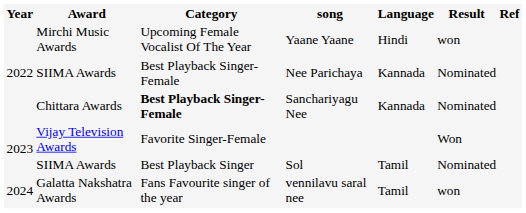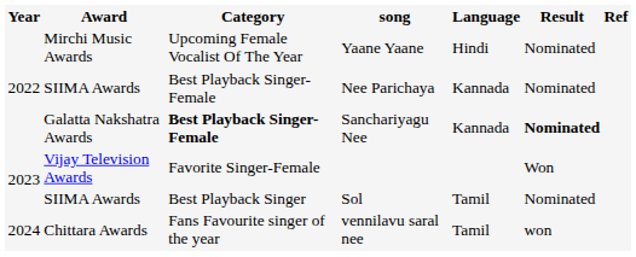Yaane Yaane | Result: won -> Nominated
Sanchariyagu Nee | Award: Chittara Awards -> Galatta Nakshatra Awards
Sanchariyagu Nee | Result: normal -> bold
vennilavu saral nee | Award: Galatta Nakshatra Awards -> Chittara Awards
